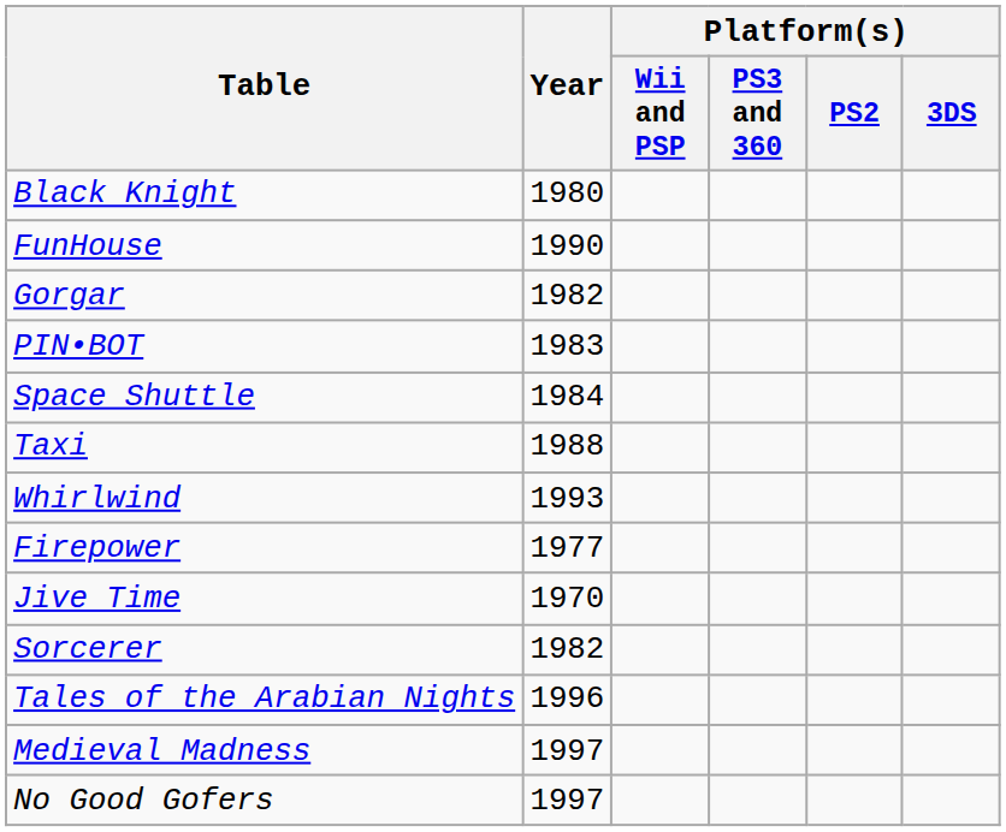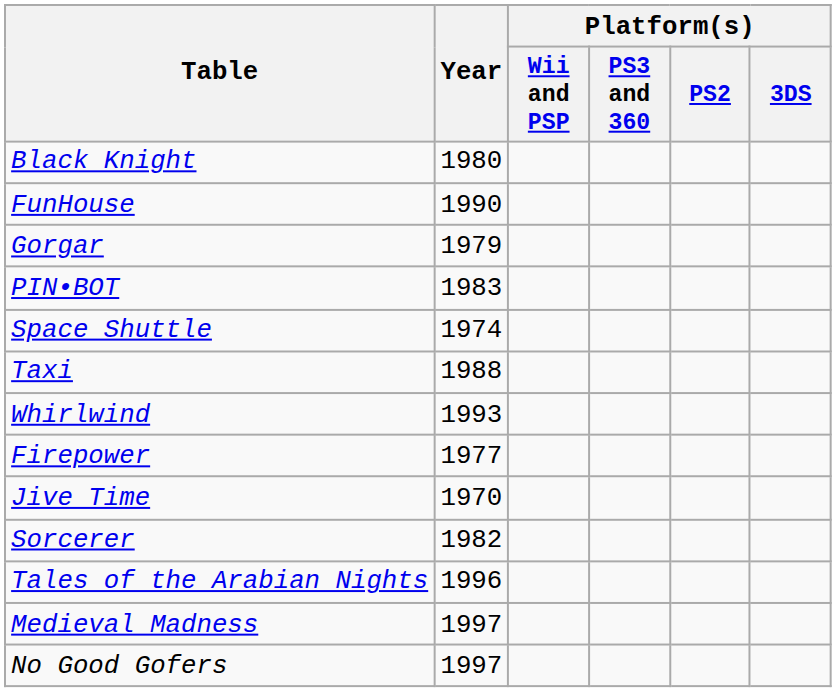Gorgar | Year: 1982 -> 1979
Space Shuttle | Year: 1984 -> 1974
